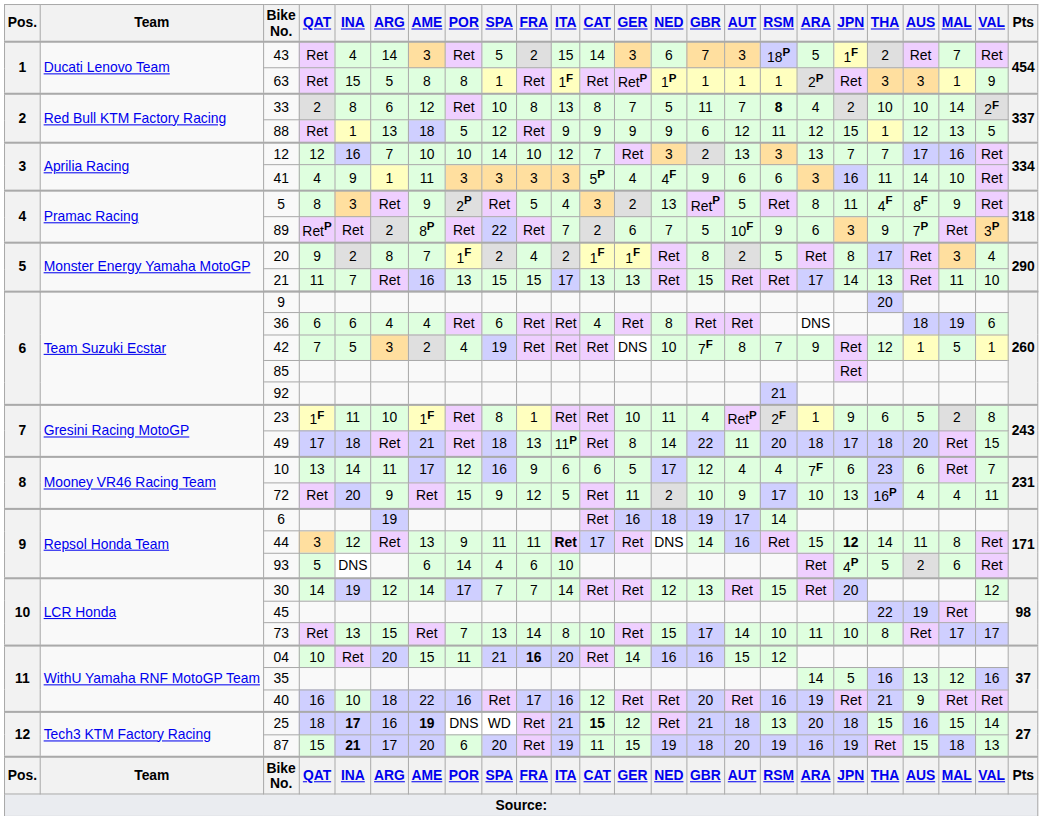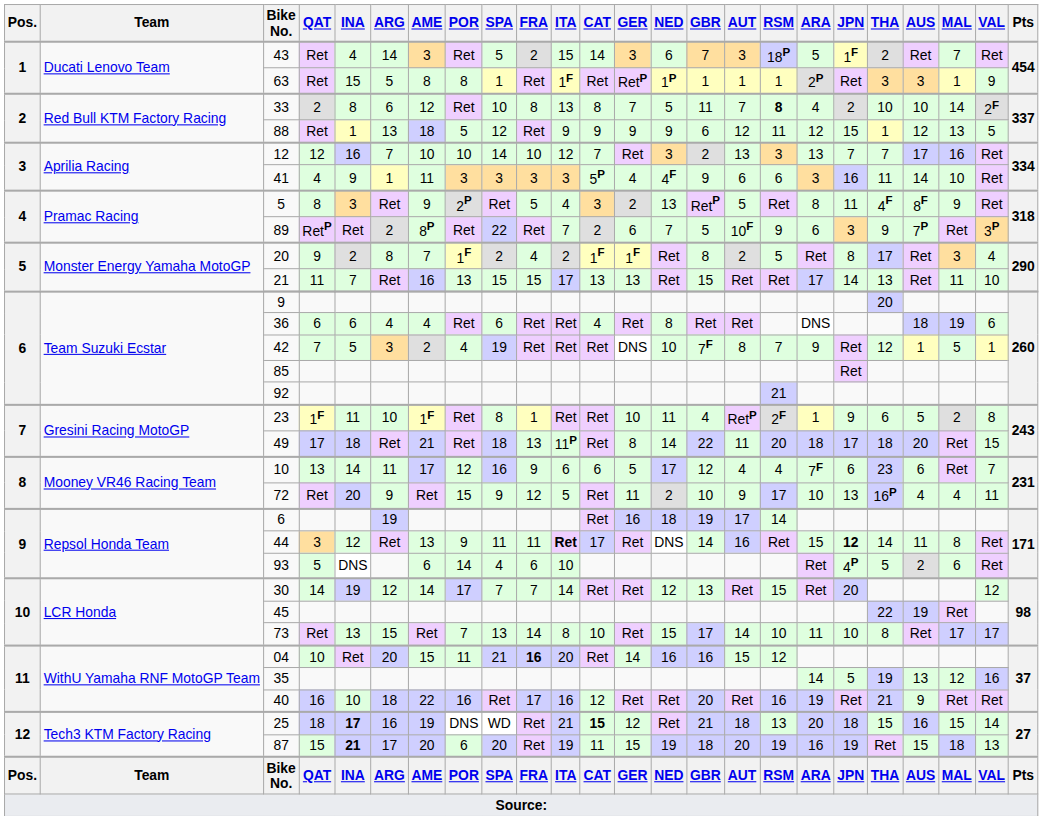35 | THA: 16 -> 19
25 | AME: bold -> normal
